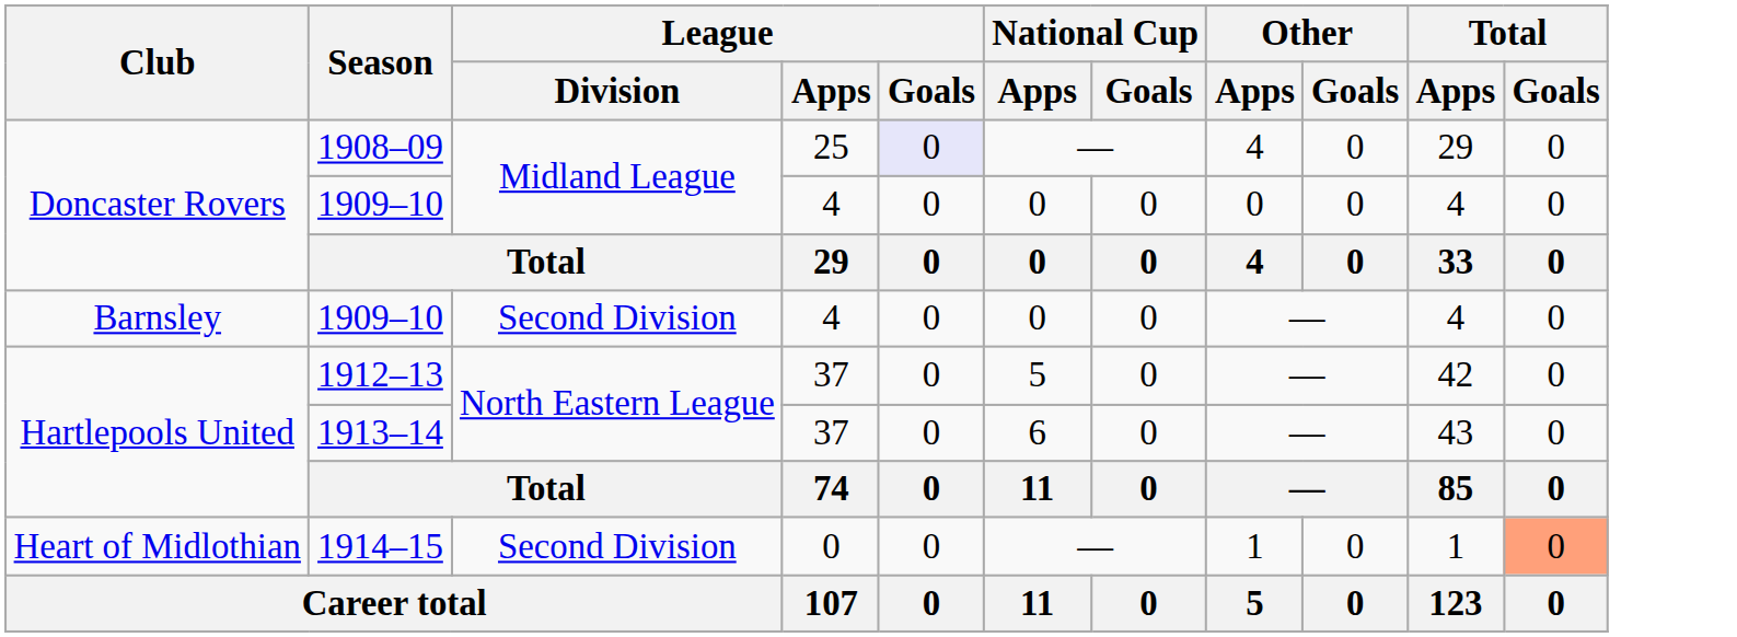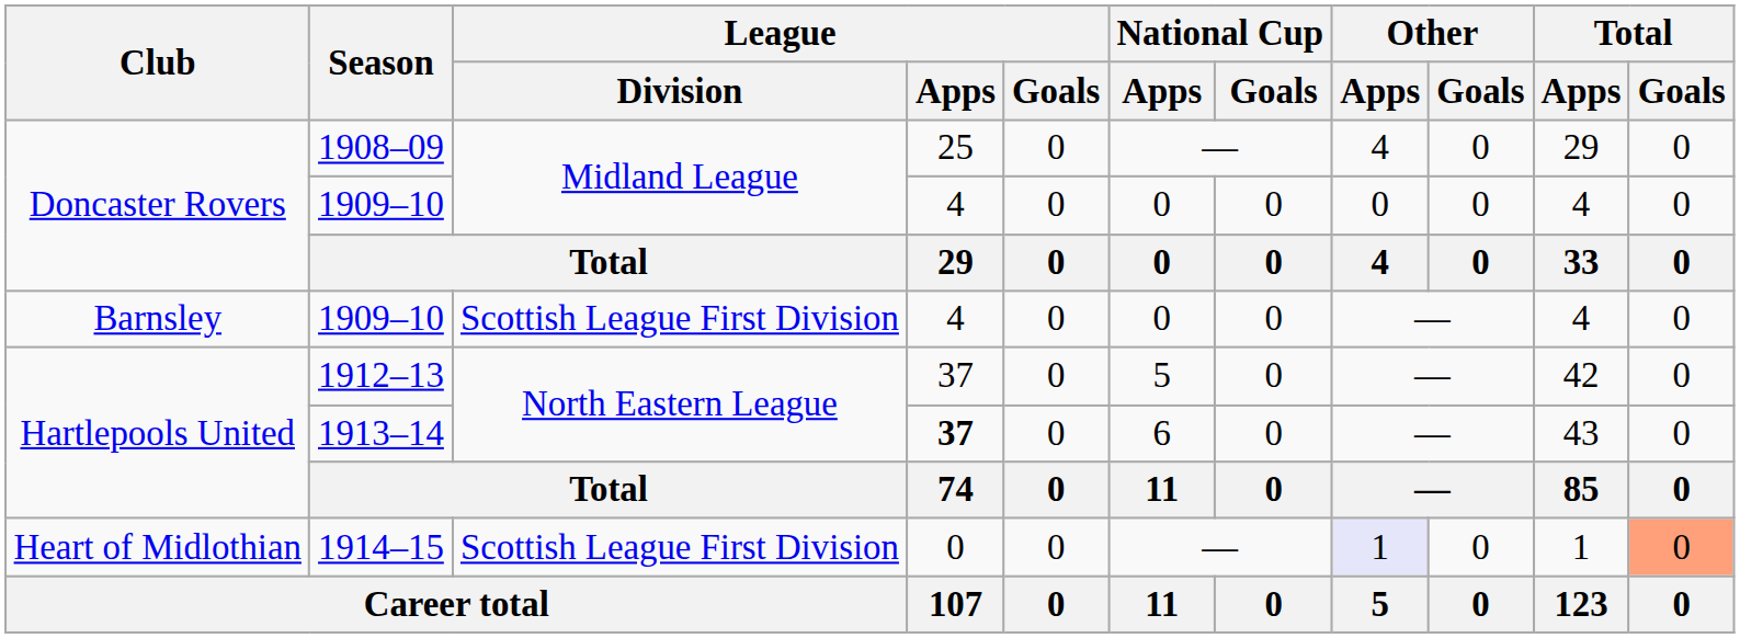1908–09 | League / Goals: lavender background -> no background
Barnsley / 1909–10 | League / Division: Second Division -> Scottish League First Division
1913–14 | League / Apps: normal -> bold
1914–15 | League / Division: Second Division -> Scottish League First Division
1914–15 | Other / Apps: no background -> lavender background
